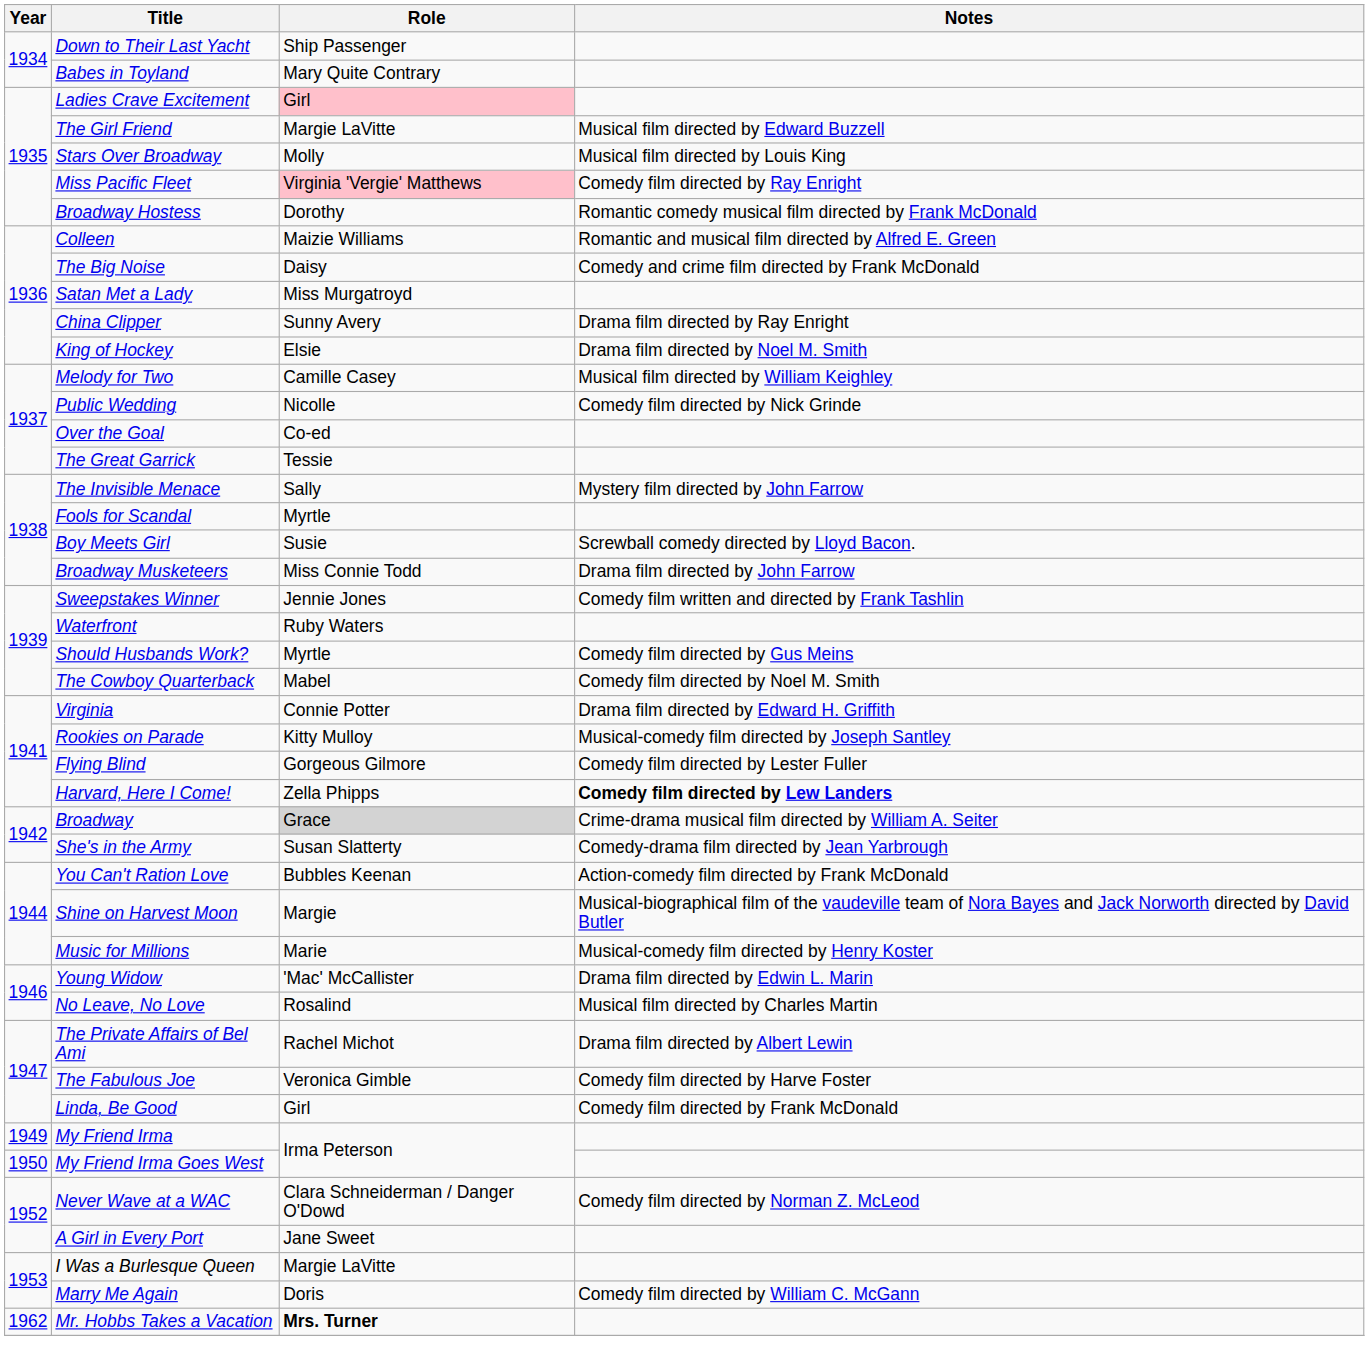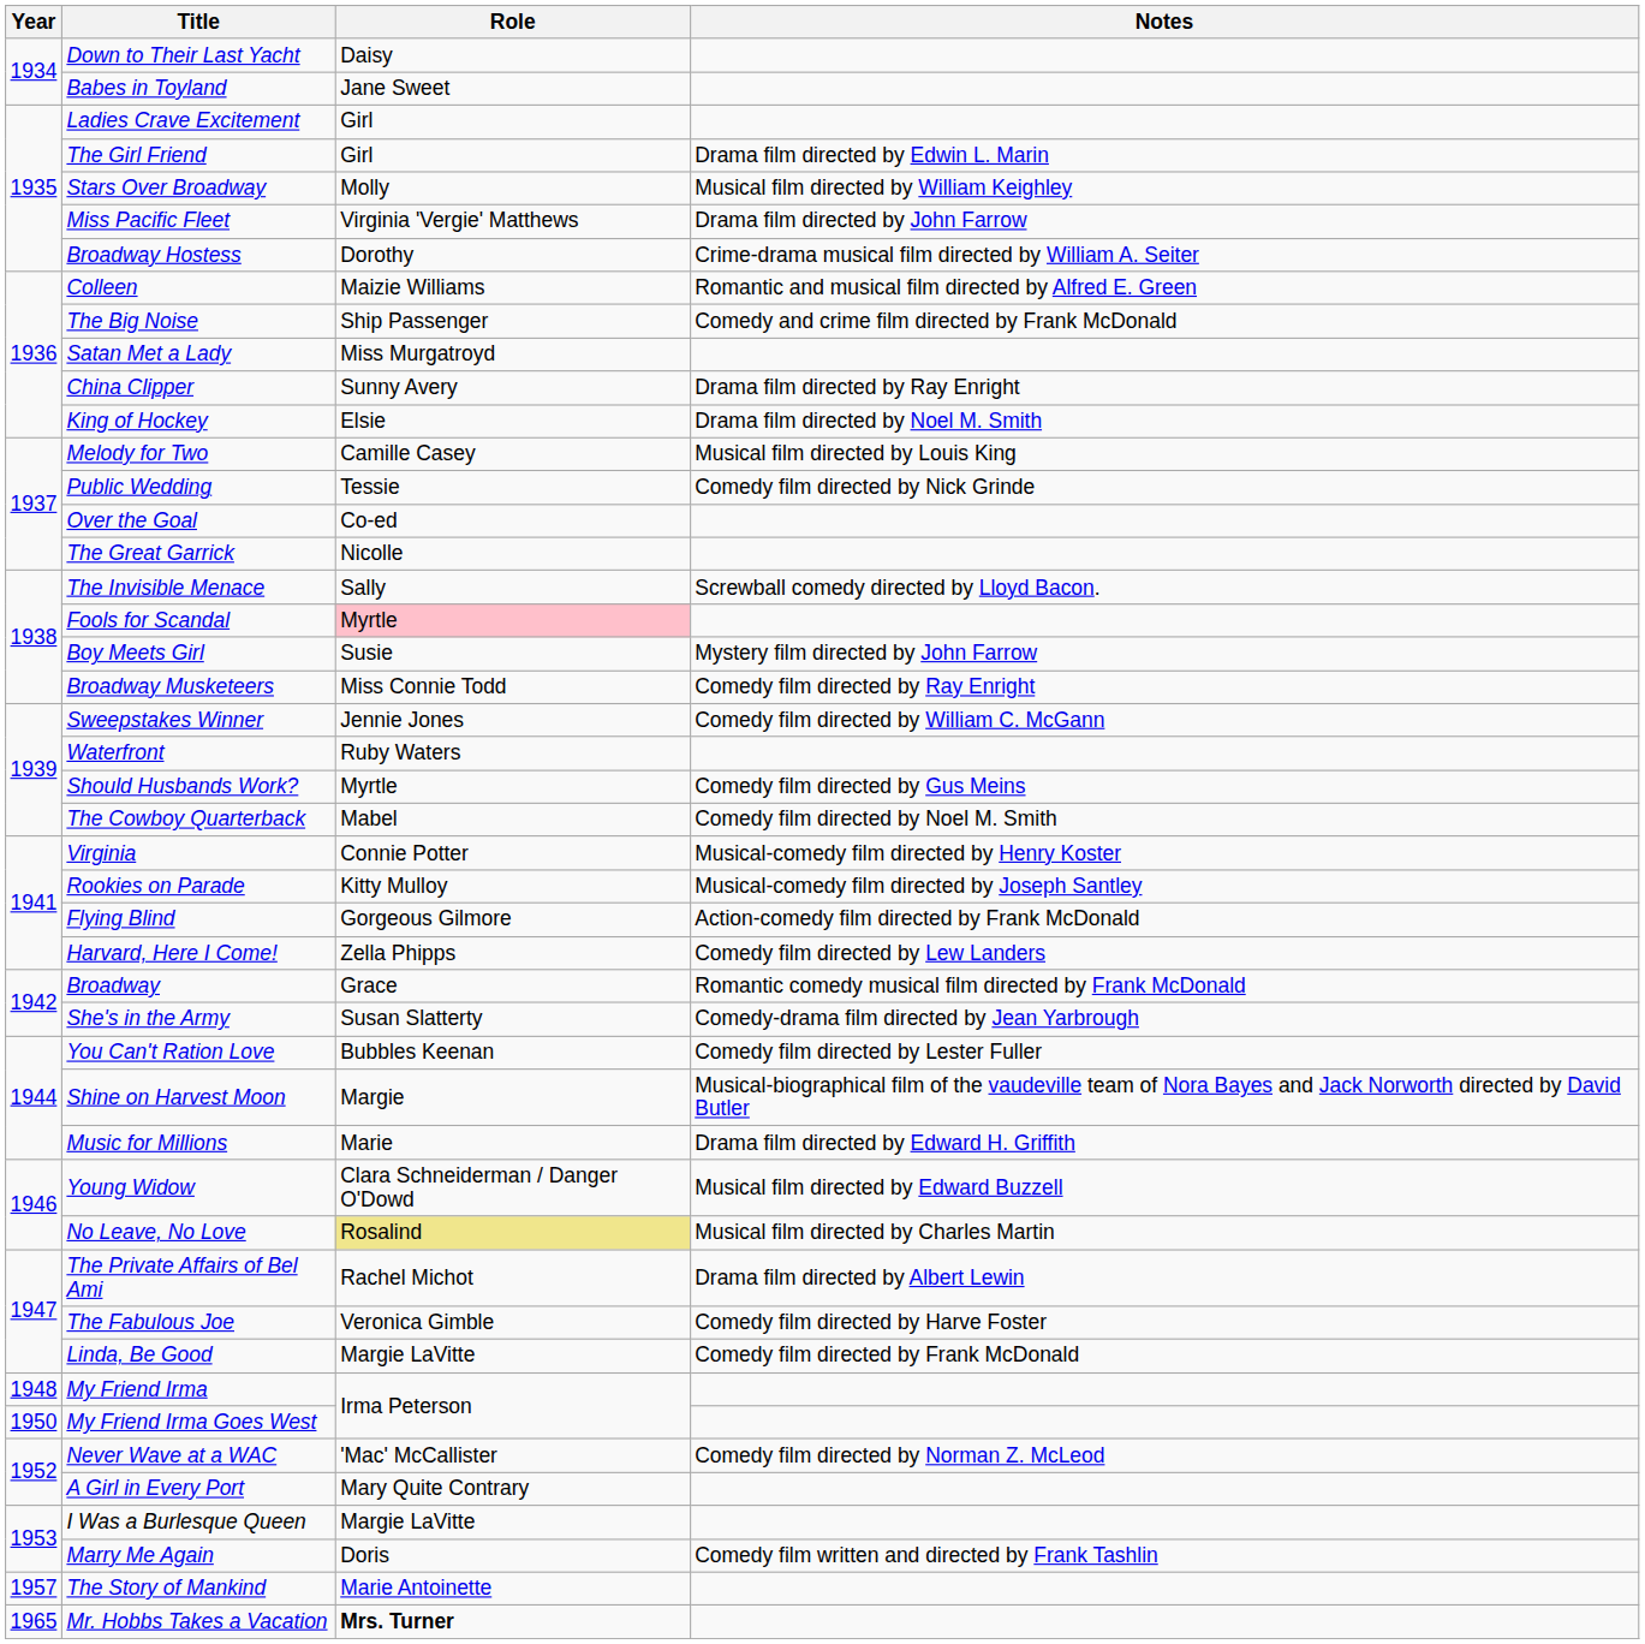Down to Their Last Yacht | Role: Ship Passenger -> Daisy
Babes in Toyland | Role: Mary Quite Contrary -> Jane Sweet
Ladies Crave Excitement | Role: pink background -> no background
The Girl Friend | Role: Margie LaVitte -> Girl
The Girl Friend | Notes: Musical film directed by Edward Buzzell -> Drama film directed by Edwin L. Marin
Stars Over Broadway | Notes: Musical film directed by Louis King -> Musical film directed by William Keighley
Miss Pacific Fleet | Role: pink background -> no background
Miss Pacific Fleet | Notes: Comedy film directed by Ray Enright -> Drama film directed by John Farrow
Broadway Hostess | Notes: Romantic comedy musical film directed by Frank McDonald -> Crime-drama musical film directed by William A. Seiter
The Big Noise | Role: Daisy -> Ship Passenger
Melody for Two | Notes: Musical film directed by William Keighley -> Musical film directed by Louis King
Public Wedding | Role: Nicolle -> Tessie
The Great Garrick | Role: Tessie -> Nicolle
The Invisible Menace | Notes: Mystery film directed by John Farrow -> Screwball comedy directed by Lloyd Bacon.
Fools for Scandal | Role: no background -> pink background
Boy Meets Girl | Notes: Screwball comedy directed by Lloyd Bacon. -> Mystery film directed by John Farrow
Broadway Musketeers | Notes: Drama film directed by John Farrow -> Comedy film directed by Ray Enright
Sweepstakes Winner | Notes: Comedy film written and directed by Frank Tashlin -> Comedy film directed by William C. McGann
Virginia | Notes: Drama film directed by Edward H. Griffith -> Musical-comedy film directed by Henry Koster
Flying Blind | Notes: Comedy film directed by Lester Fuller -> Action-comedy film directed by Frank McDonald
Harvard, Here I Come! | Notes: bold -> normal
Broadway | Role: lightgrey background -> no background
Broadway | Notes: Crime-drama musical film directed by William A. Seiter -> Romantic comedy musical film directed by Frank McDonald
You Can't Ration Love | Notes: Action-comedy film directed by Frank McDonald -> Comedy film directed by Lester Fuller
Music for Millions | Notes: Musical-comedy film directed by Henry Koster -> Drama film directed by Edward H. Griffith
Young Widow | Role: 'Mac' McCallister -> Clara Schneiderman / Danger O'Dowd
Young Widow | Notes: Drama film directed by Edwin L. Marin -> Musical film directed by Edward Buzzell
No Leave, No Love | Role: no background -> khaki background
Linda, Be Good | Role: Girl -> Margie LaVitte
My Friend Irma | Year: 1949 -> 1948
Never Wave at a WAC | Role: Clara Schneiderman / Danger O'Dowd -> 'Mac' McCallister
A Girl in Every Port | Role: Jane Sweet -> Mary Quite Contrary
Marry Me Again | Notes: Comedy film directed by William C. McGann -> Comedy film written and directed by Frank Tashlin
+ row: 1957 | The Story of Mankind | Marie Antoinette
Mr. Hobbs Takes a Vacation | Year: 1962 -> 1965
